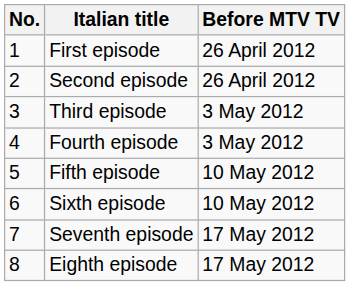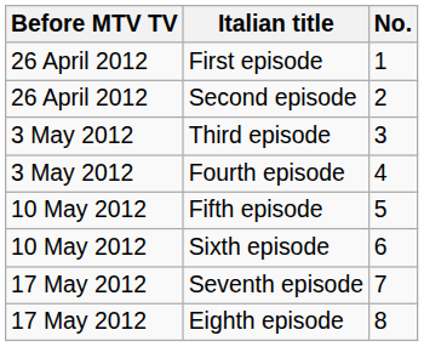columns swapped: No. <-> Before MTV TV
